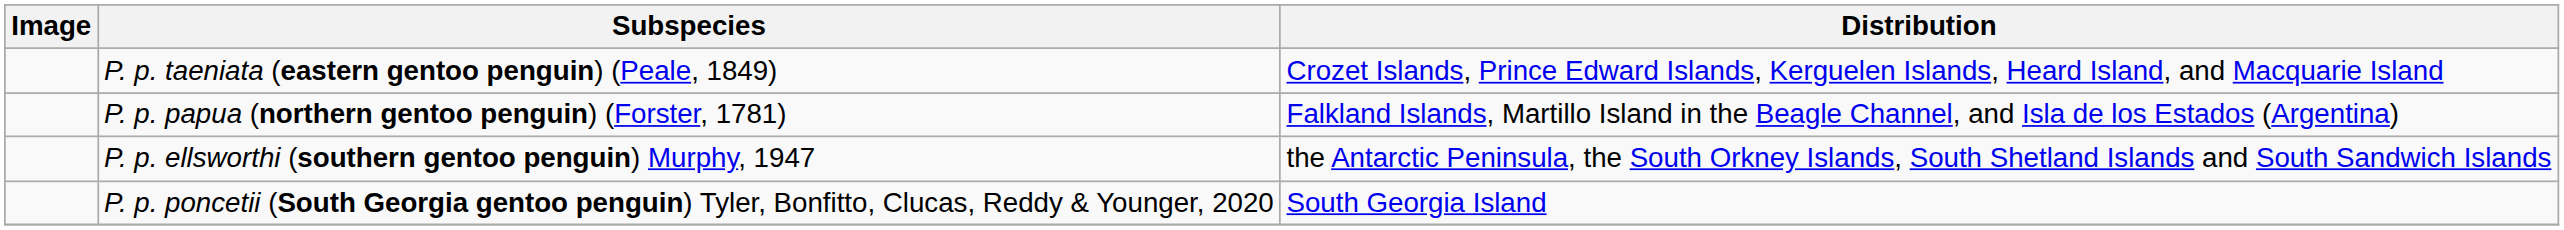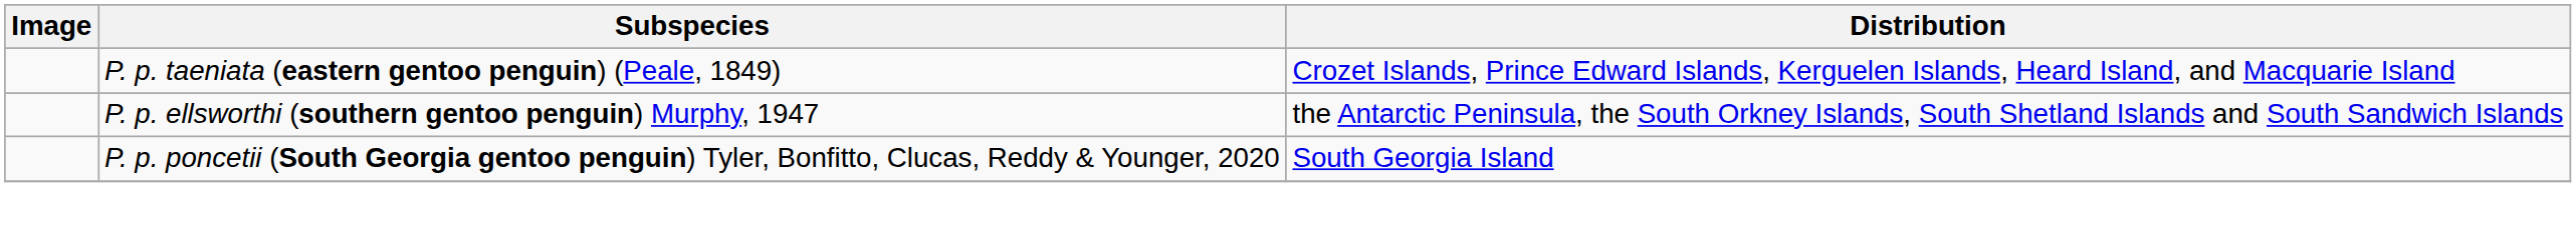- row: P. p. papua (northern gentoo penguin) (Forster, 1781) | Falkland Islands, Martillo Island in the Beagle Channel, and Isla de los Estados (Argentina)
